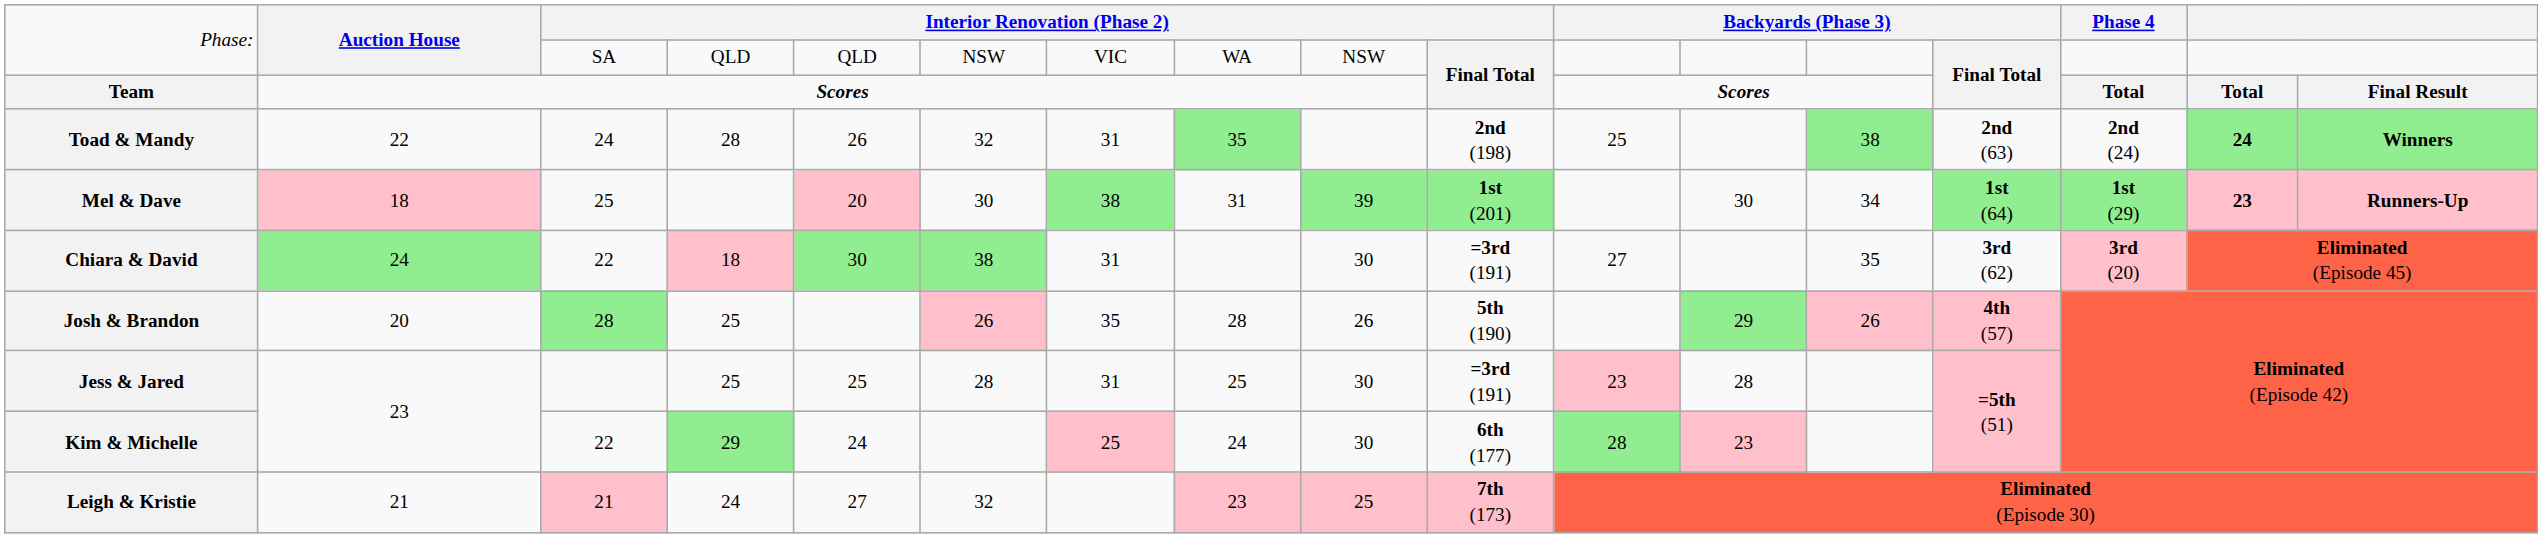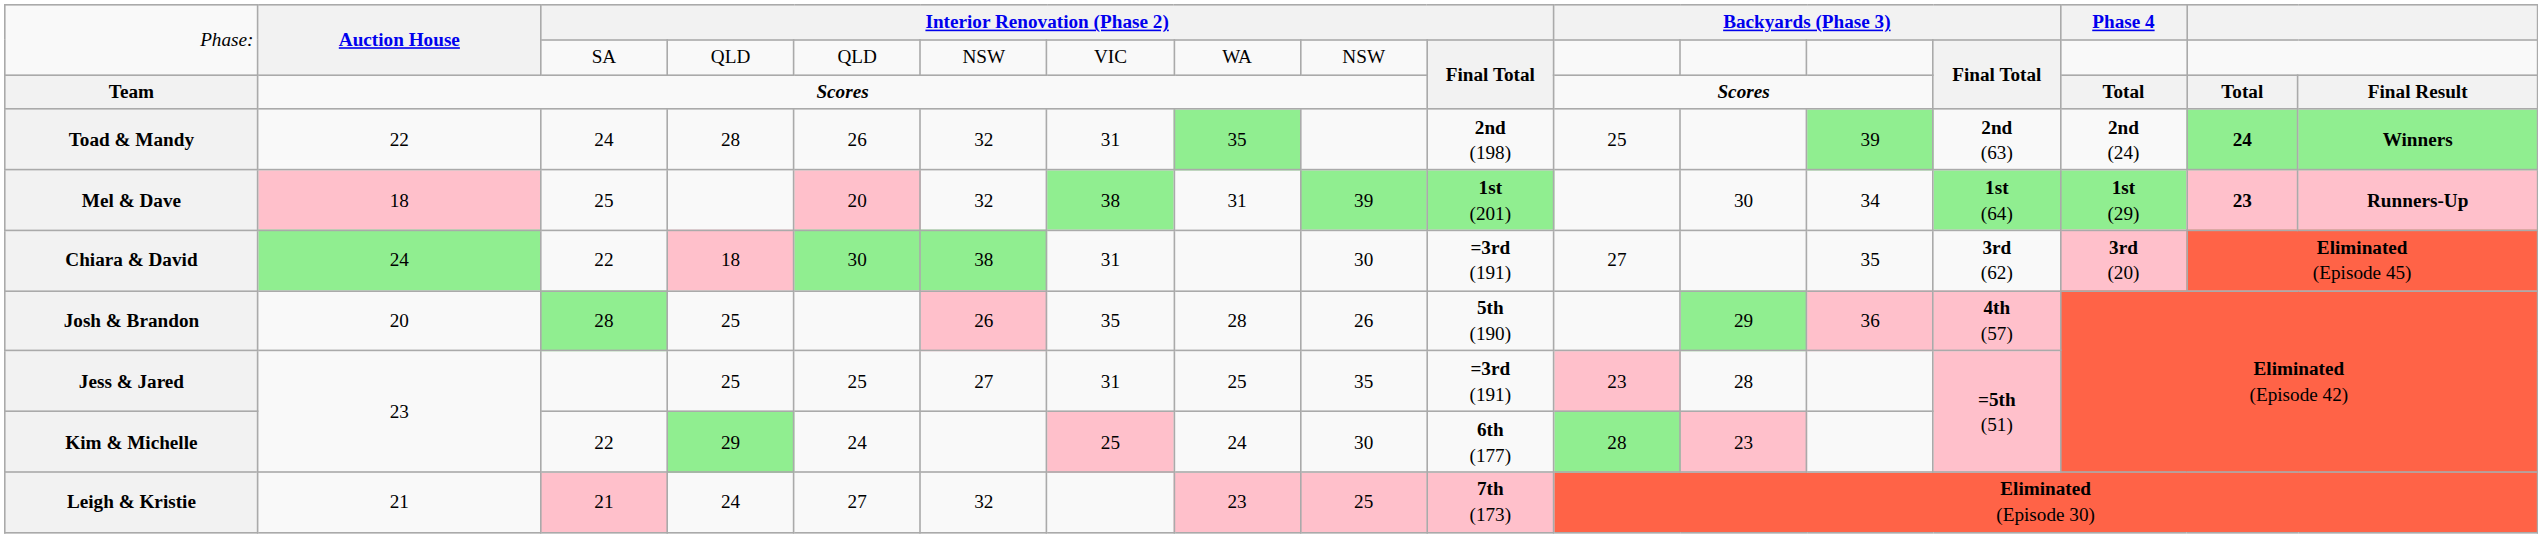Toad & Mandy | column 13: 38 -> 39
Mel & Dave | column 6: 30 -> 32
Josh & Brandon | column 13: 26 -> 36
Jess & Jared | column 6: 28 -> 27
Jess & Jared | column 9: 30 -> 35
